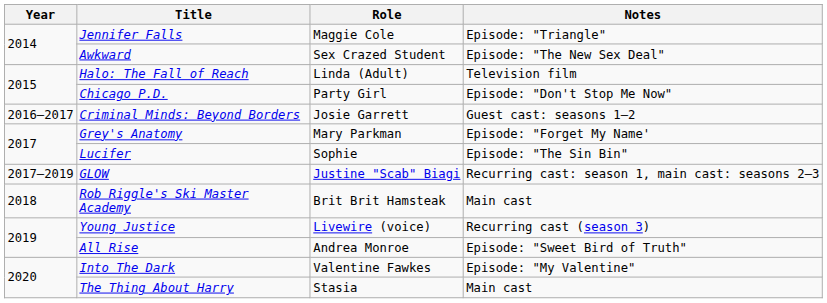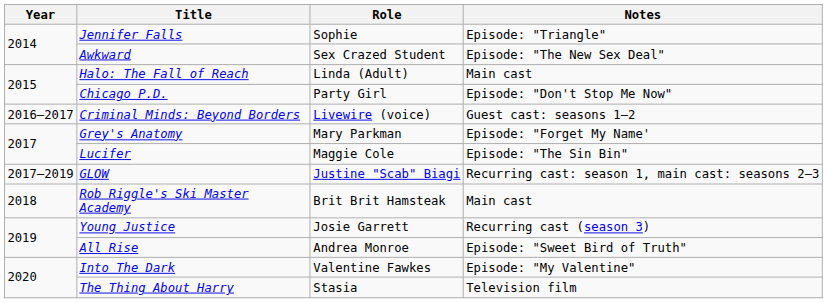Jennifer Falls | Role: Maggie Cole -> Sophie
Halo: The Fall of Reach | Notes: Television film -> Main cast
Criminal Minds: Beyond Borders | Role: Josie Garrett -> Livewire (voice)
Lucifer | Role: Sophie -> Maggie Cole
Young Justice | Role: Livewire (voice) -> Josie Garrett
The Thing About Harry | Notes: Main cast -> Television film
